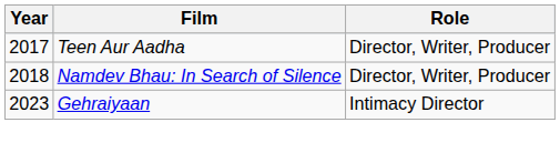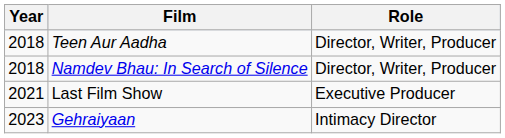Teen Aur Aadha | Year: 2017 -> 2018
+ row: 2021 | Last Film Show | Executive Producer
